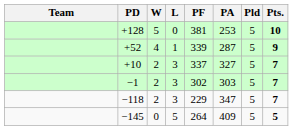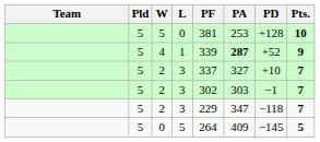columns swapped: Pld <-> PD
4 | PA: normal -> bold
